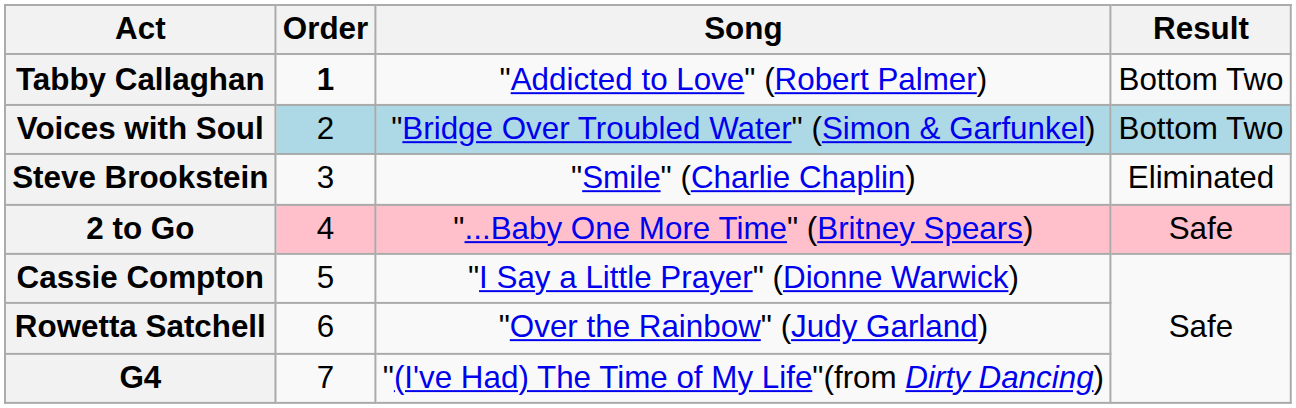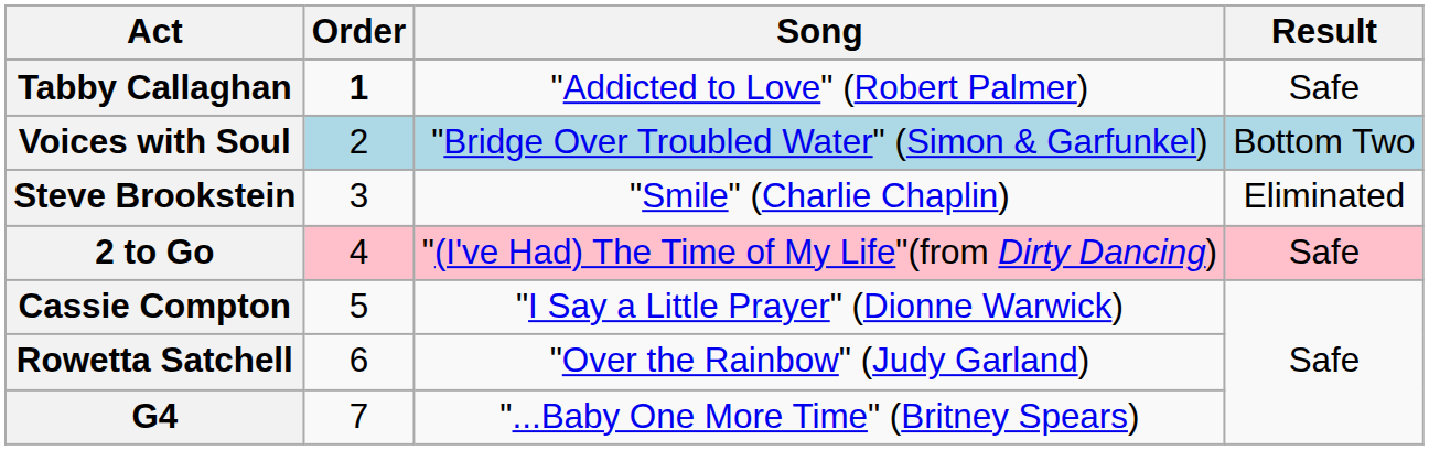Tabby Callaghan | Result: Bottom Two -> Safe
2 to Go | Song: "...Baby One More Time" (Britney Spears) -> "(I've Had) The Time of My Life"(from Dirty Dancing)
G4 | Song: "(I've Had) The Time of My Life"(from Dirty Dancing) -> "...Baby One More Time" (Britney Spears)
